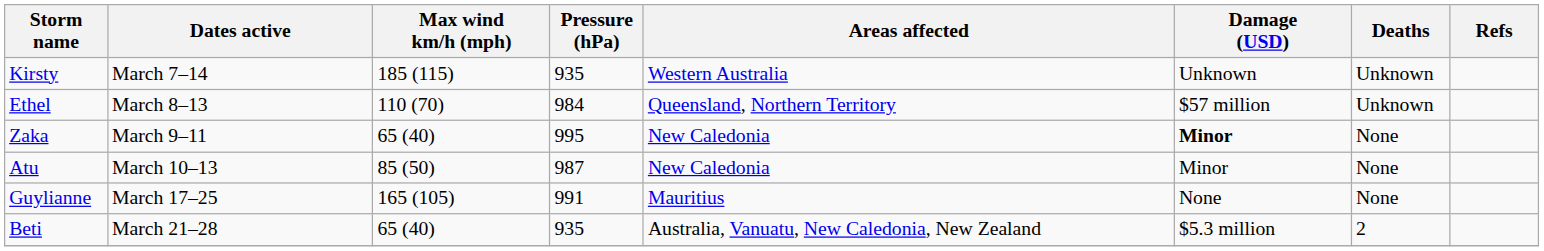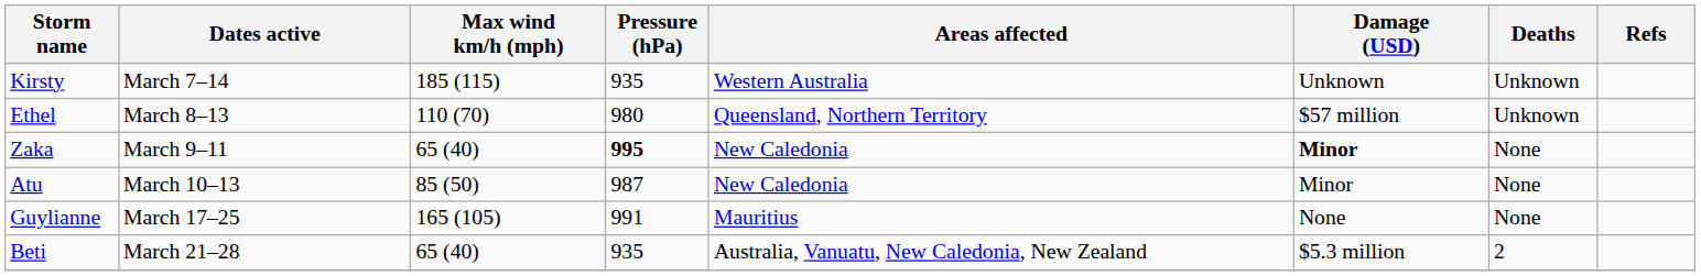Ethel | Pressure (hPa): 984 -> 980
Zaka | Pressure (hPa): normal -> bold
